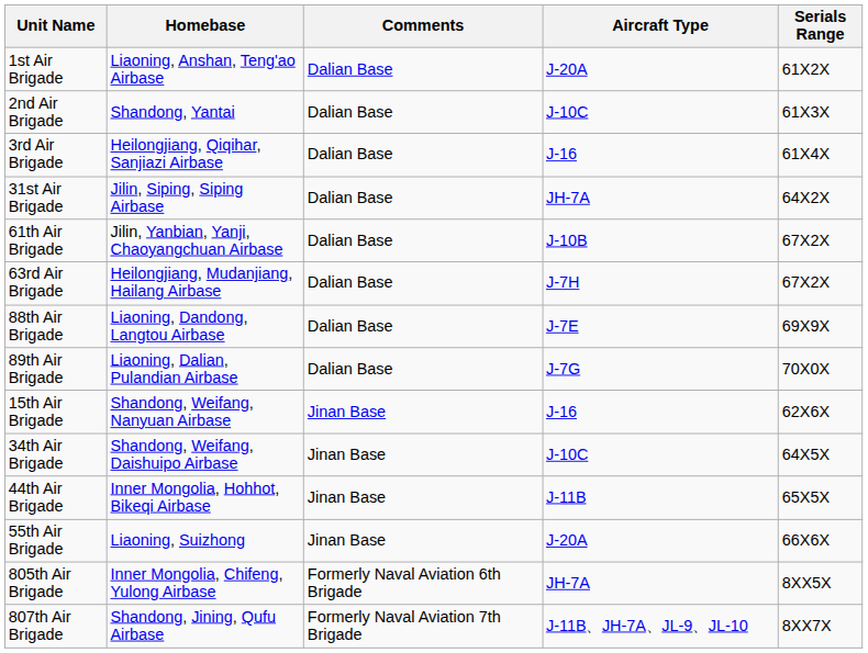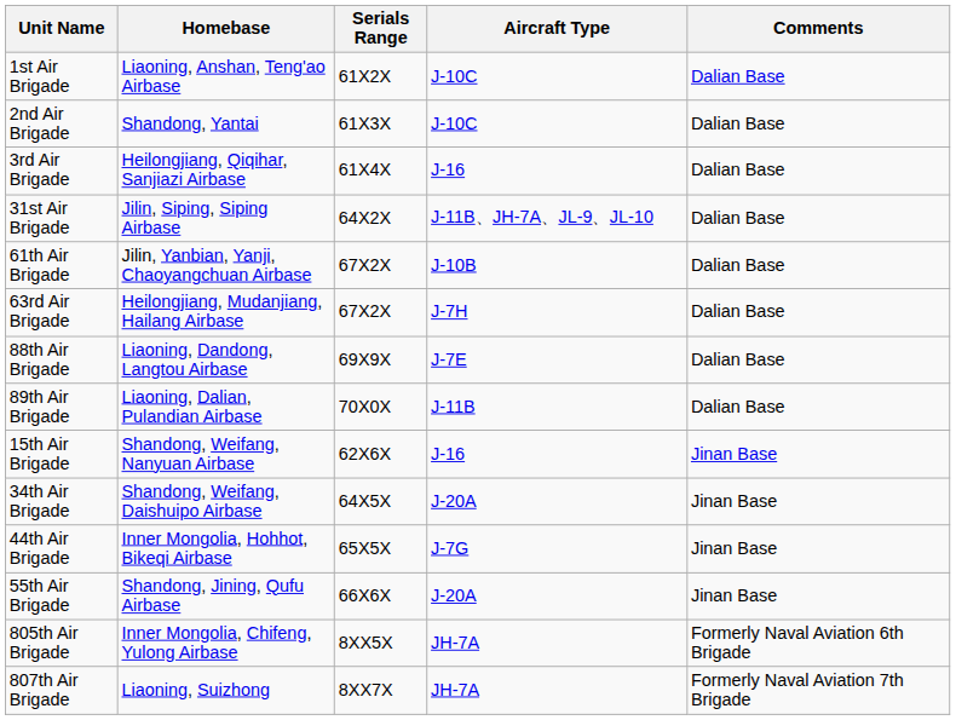columns swapped: Serials Range <-> Comments
1st Air Brigade | Aircraft Type: J-20A -> J-10C
31st Air Brigade | Aircraft Type: JH-7A -> J-11B、JH-7A、JL-9、JL-10
89th Air Brigade | Aircraft Type: J-7G -> J-11B
34th Air Brigade | Aircraft Type: J-10C -> J-20A
44th Air Brigade | Aircraft Type: J-11B -> J-7G
55th Air Brigade | Homebase: Liaoning, Suizhong -> Shandong, Jining, Qufu Airbase
807th Air Brigade | Homebase: Shandong, Jining, Qufu Airbase -> Liaoning, Suizhong
807th Air Brigade | Aircraft Type: J-11B、JH-7A、JL-9、JL-10 -> JH-7A
